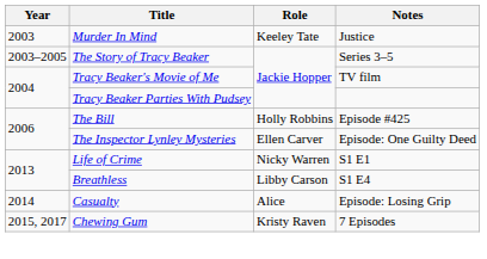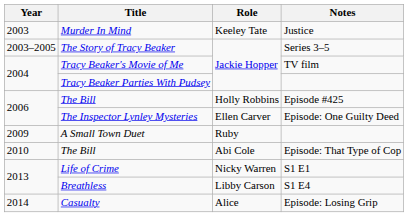+ row: 2009 | A Small Town Duet | Ruby
+ row: 2010 | The Bill | Abi Cole | Episode: That Type of Cop
- row: 2015, 2017 | Chewing Gum | Kristy Raven | 7 Episodes
